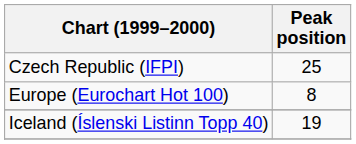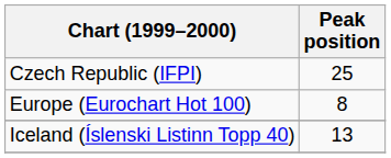Iceland (Íslenski Listinn Topp 40) | Peak position: 19 -> 13
